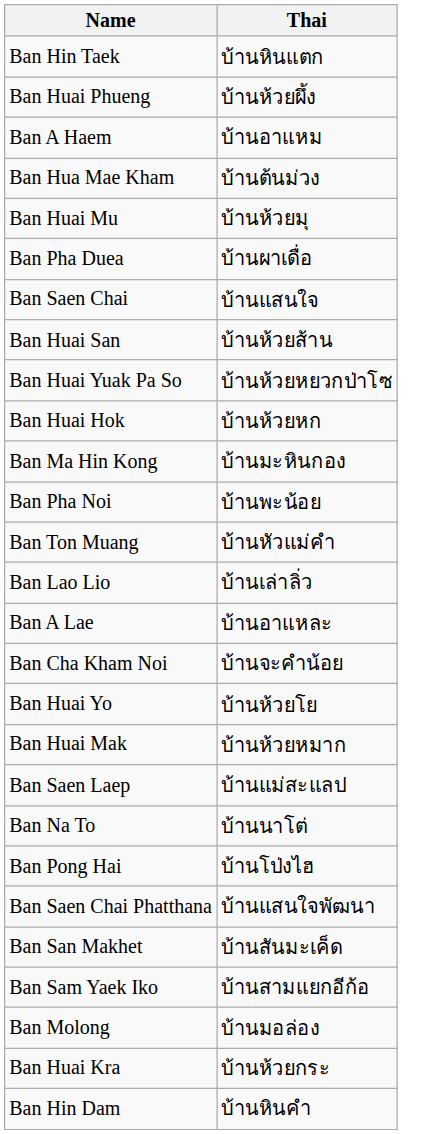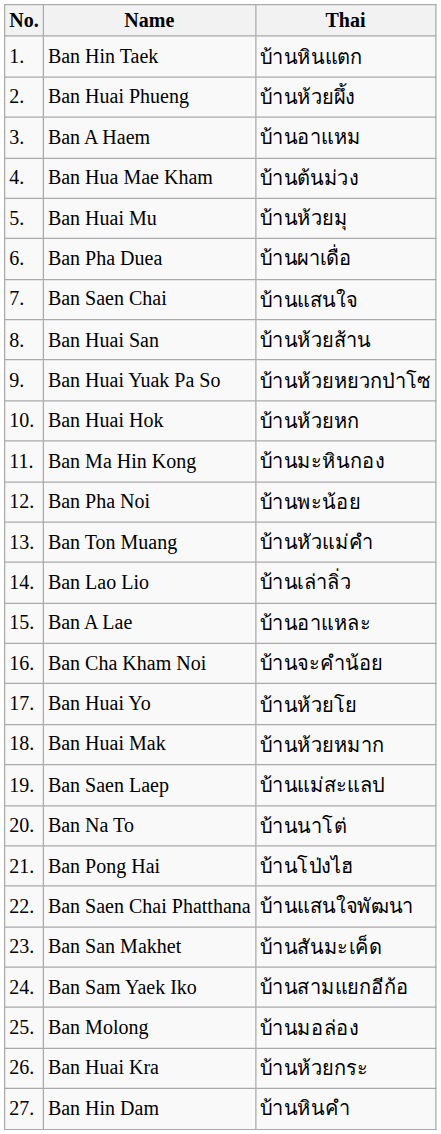+ column: No. | 1. | 2. | 3. | 4. | 5. | 6. | 7. | 8. | 9. | 10. | 11. | 12. | 13. | 14. | 15. | 16. | 17. | 18. | 19. | 20. | 21. | 22. | 23. | 24. | 25. | 26. | 27.
